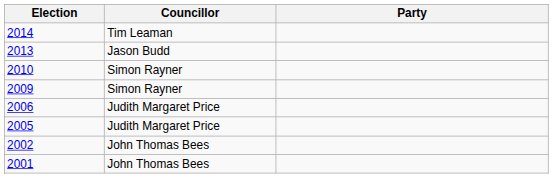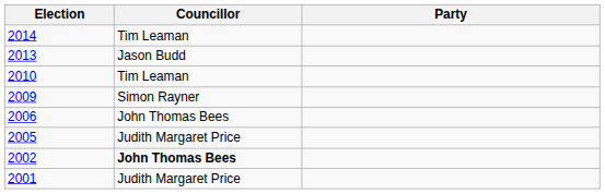2010 | Councillor: Simon Rayner -> Tim Leaman
2006 | Councillor: Judith Margaret Price -> John Thomas Bees
2002 | Councillor: normal -> bold
2001 | Councillor: John Thomas Bees -> Judith Margaret Price
